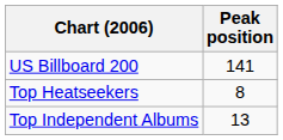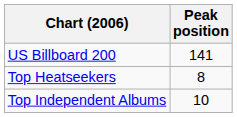Top Independent Albums | Peak position: 13 -> 10
